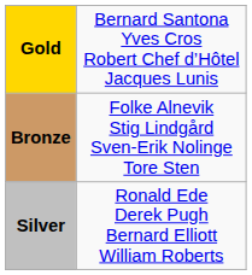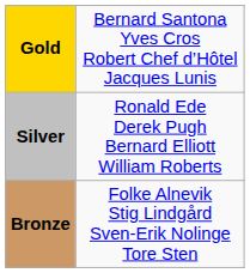rows swapped: Silver <-> Bronze
